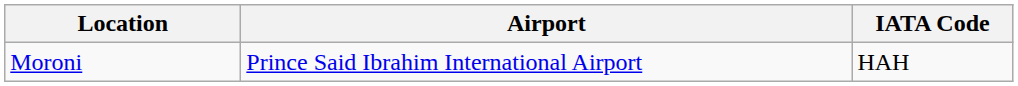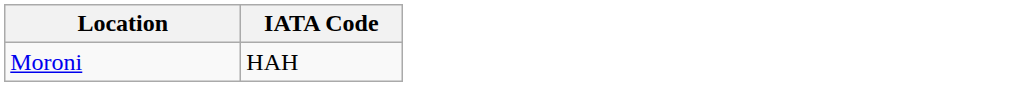- column: Airport | Prince Said Ibrahim International Airport
